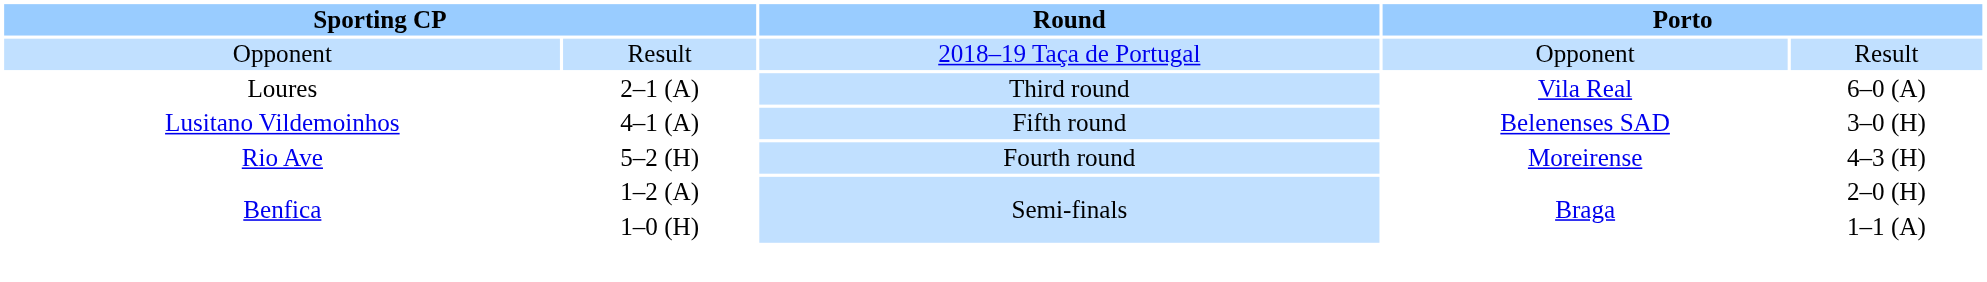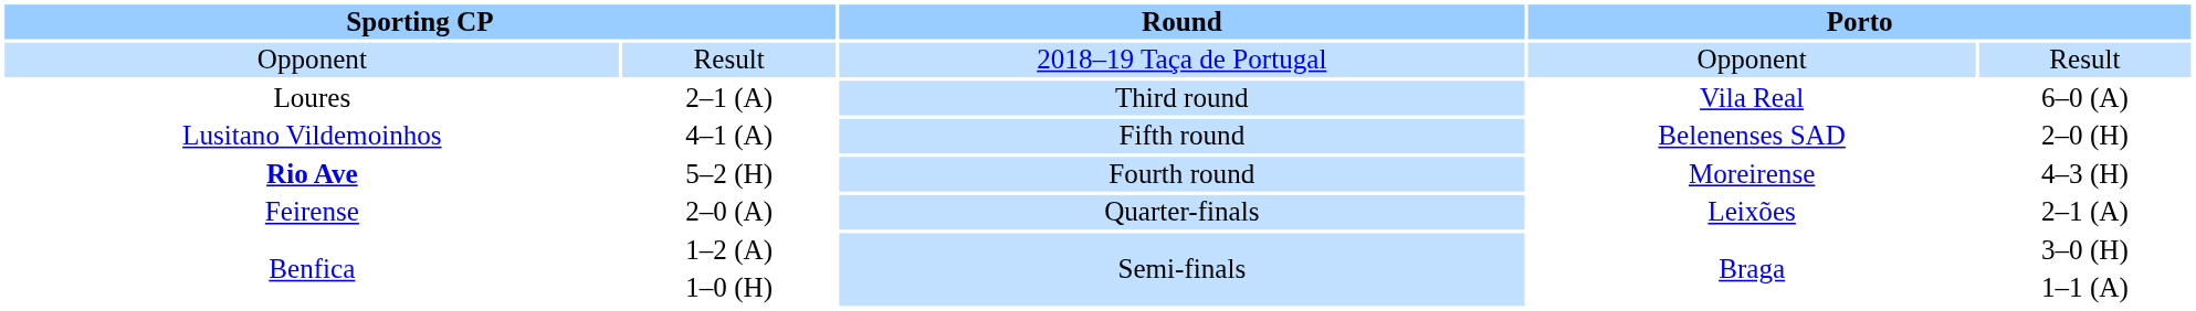4–1 (A) | column 5: 3–0 (H) -> 2–0 (H)
5–2 (H) | column 1: normal -> bold
+ row: Feirense | 2–0 (A) | Quarter-finals | Leixões | 2–1 (A)
1–2 (A) | column 5: 2–0 (H) -> 3–0 (H)
